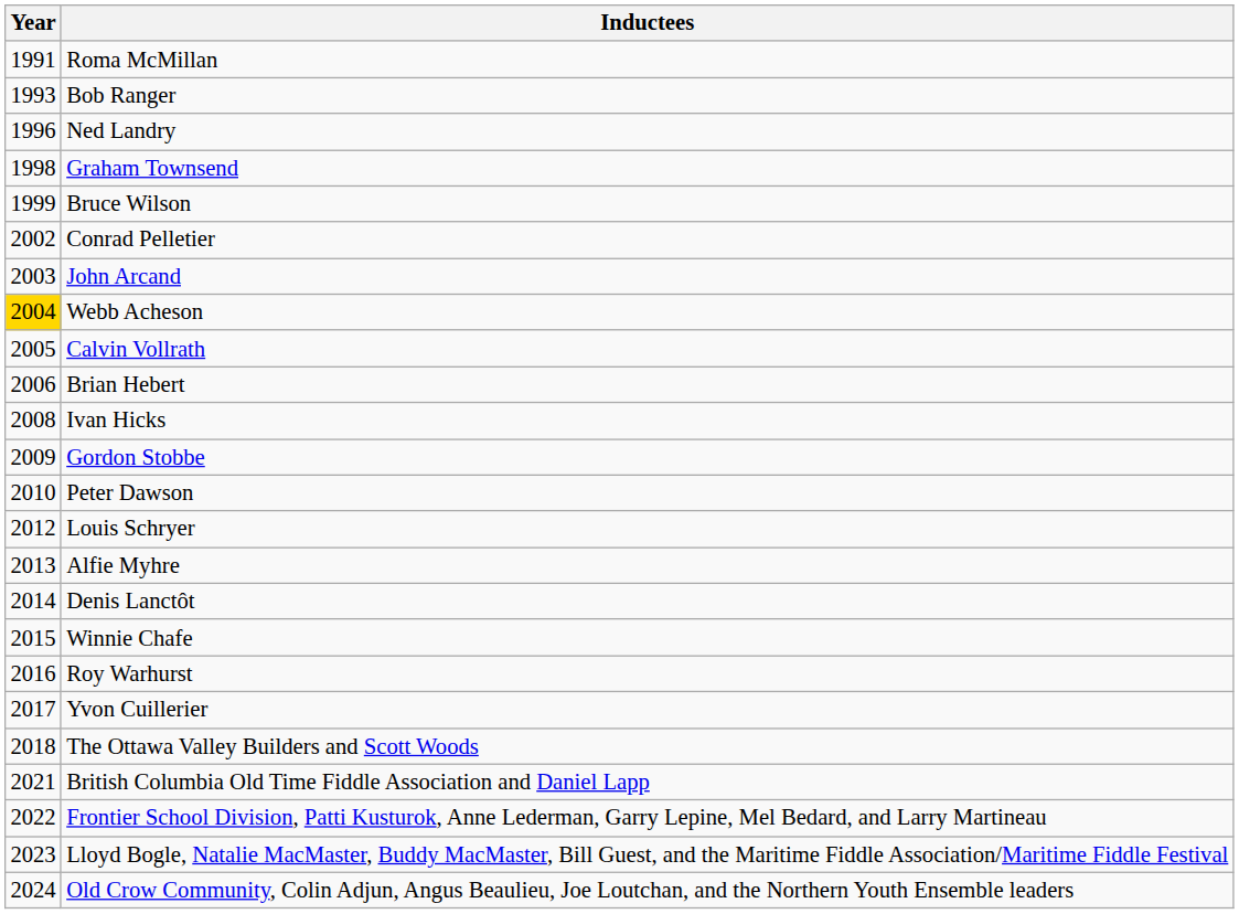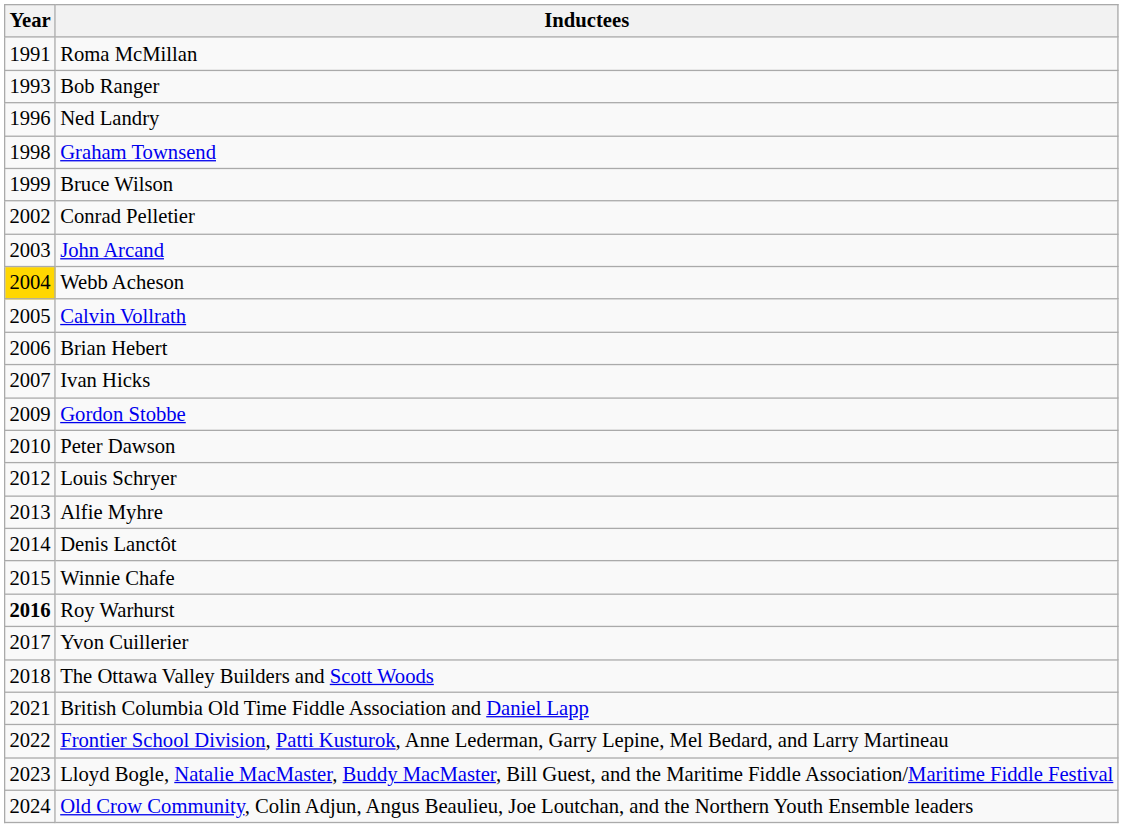Ivan Hicks | Year: 2008 -> 2007
Roy Warhurst | Year: normal -> bold
